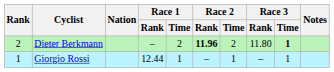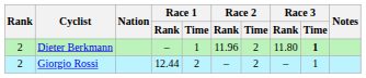Dieter Berkmann | Race 1 / Time: 2 -> 1
Dieter Berkmann | Race 2 / Rank: bold -> normal
Giorgio Rossi | Rank: 1 -> 2
Giorgio Rossi | Race 1 / Time: 1 -> 2
Giorgio Rossi | Race 2 / Time: 1 -> 2
